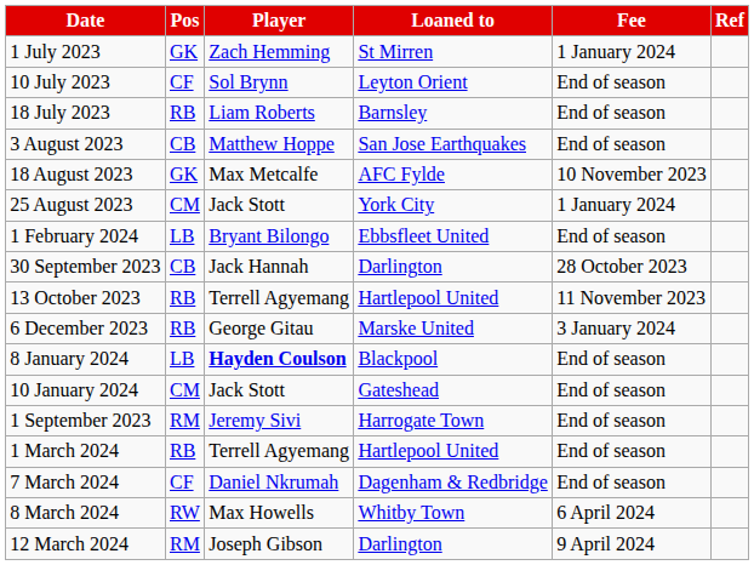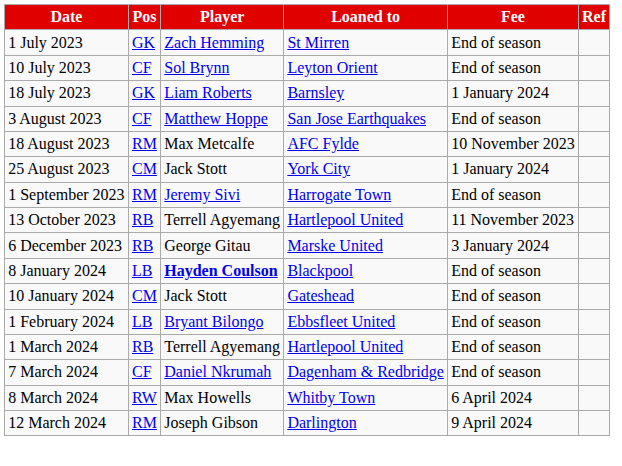1 July 2023 | Fee: 1 January 2024 -> End of season
18 July 2023 | Pos: RB -> GK
18 July 2023 | Fee: End of season -> 1 January 2024
3 August 2023 | Pos: CB -> CF
18 August 2023 | Pos: GK -> RM
rows swapped: 1 September 2023 <-> 1 February 2024
- row: 30 September 2023 | CB | Jack Hannah | Darlington | 28 October 2023
